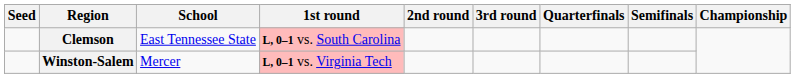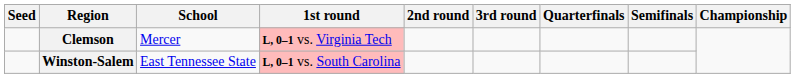Clemson | School: East Tennessee State -> Mercer
Clemson | 1st round: L, 0–1 vs. South Carolina -> L, 0–1 vs. Virginia Tech
Winston-Salem | School: Mercer -> East Tennessee State
Winston-Salem | 1st round: L, 0–1 vs. Virginia Tech -> L, 0–1 vs. South Carolina
